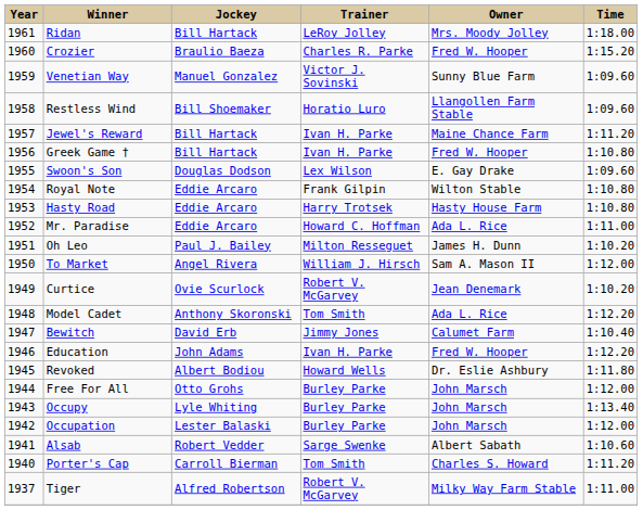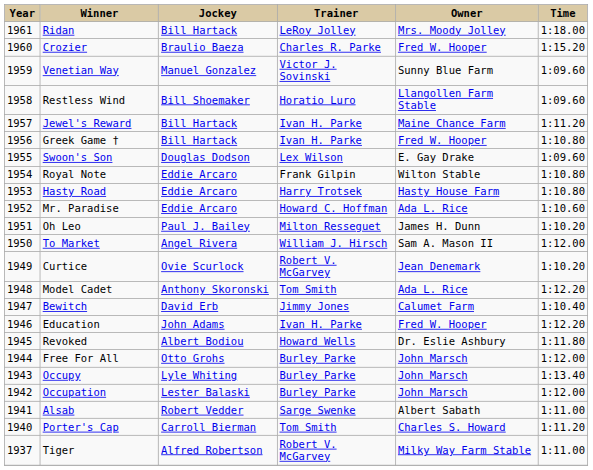Mr. Paradise | Time: 1:11.00 -> 1:10.60
Alsab | Time: 1:10.60 -> 1:11.00
